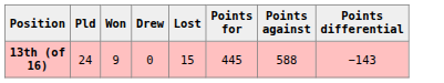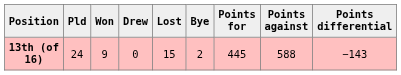+ column: Bye | 2
